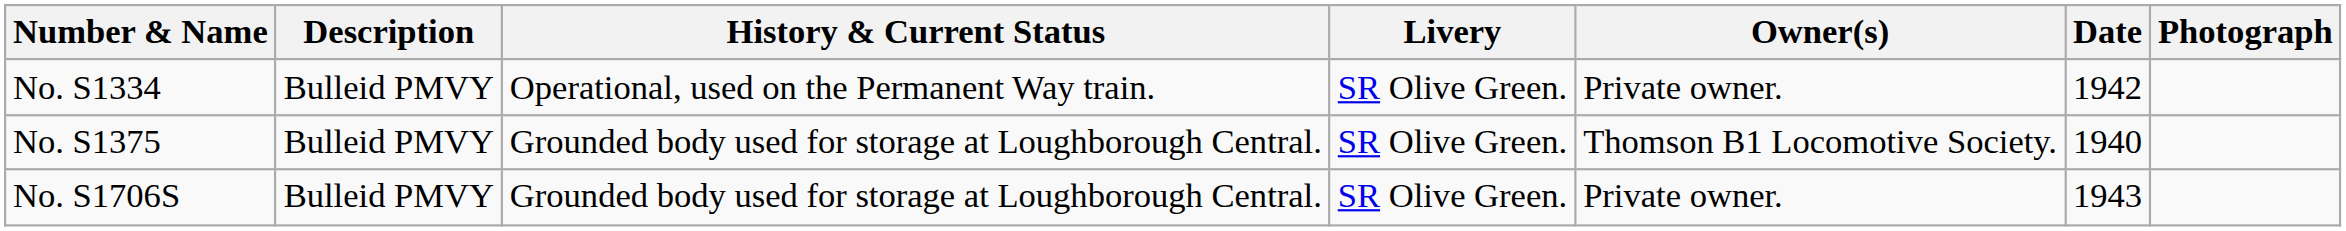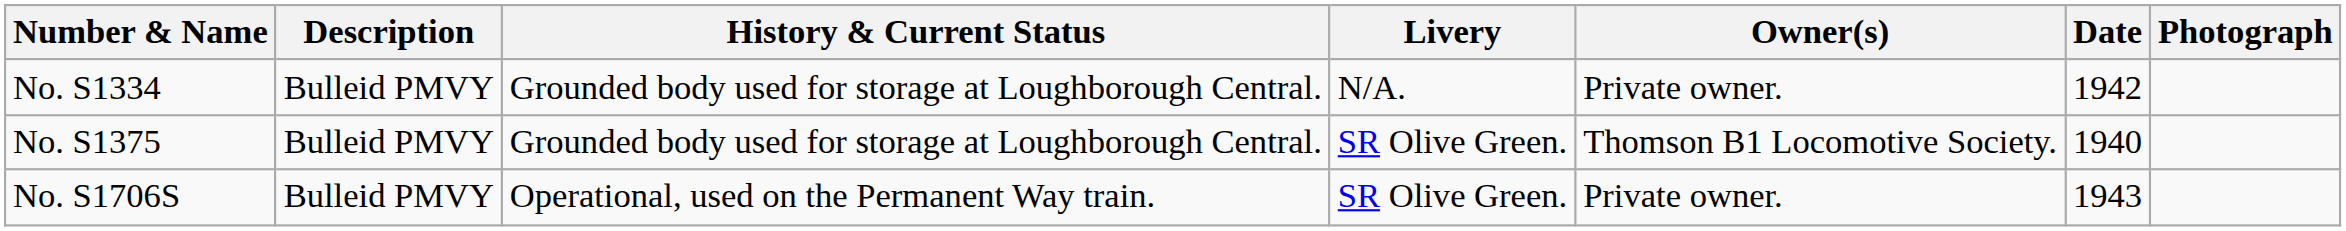No. S1334 | History & Current Status: Operational, used on the Permanent Way train. -> Grounded body used for storage at Loughborough Central.
No. S1334 | Livery: SR Olive Green. -> N/A.
No. S1706S | History & Current Status: Grounded body used for storage at Loughborough Central. -> Operational, used on the Permanent Way train.
